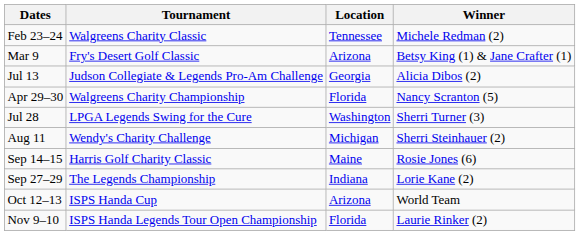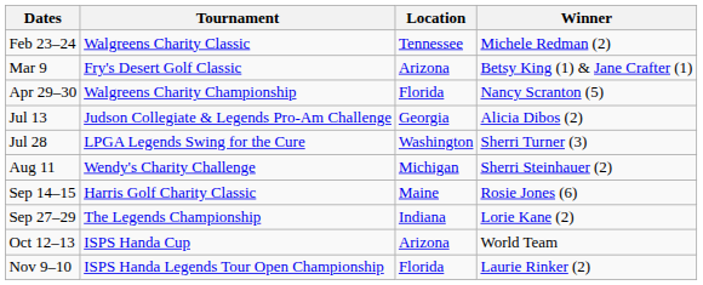rows swapped: Apr 29–30 <-> Jul 13
